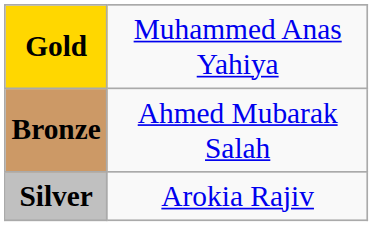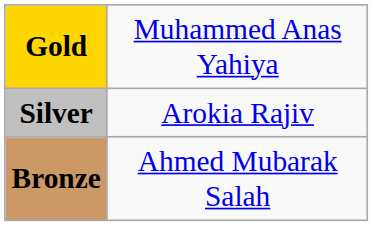rows swapped: Silver <-> Bronze
